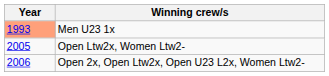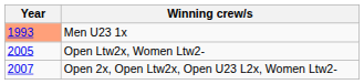Open 2x, Open Ltw2x, Open U23 L2x, Women Ltw2- | Year: 2006 -> 2007
